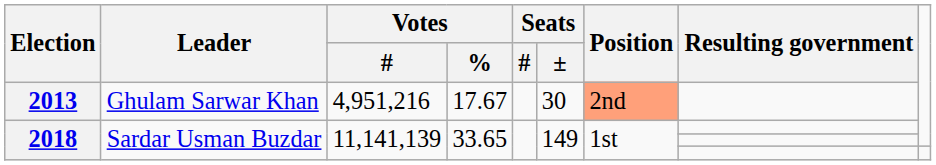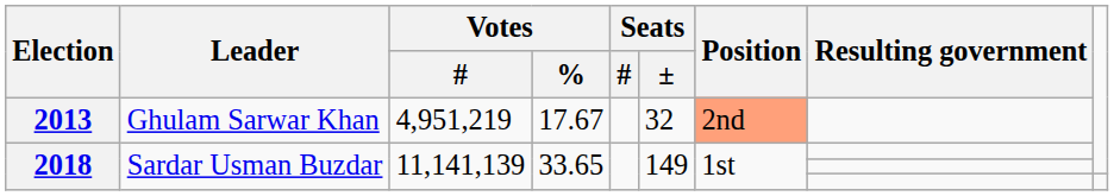2013 | Votes / #: 4,951,216 -> 4,951,219
2013 | Seats / ±: 30 -> 32
